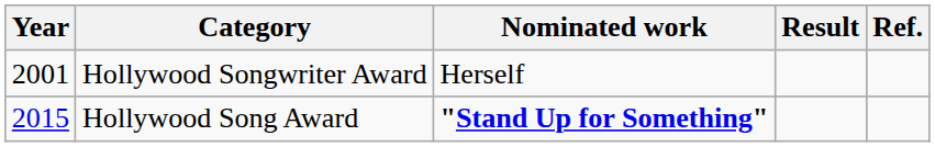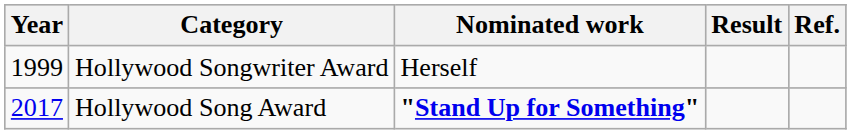Hollywood Songwriter Award | Year: 2001 -> 1999
Hollywood Song Award | Year: 2015 -> 2017
